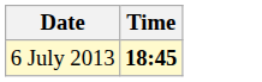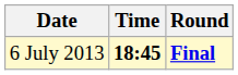+ column: Round | Final
